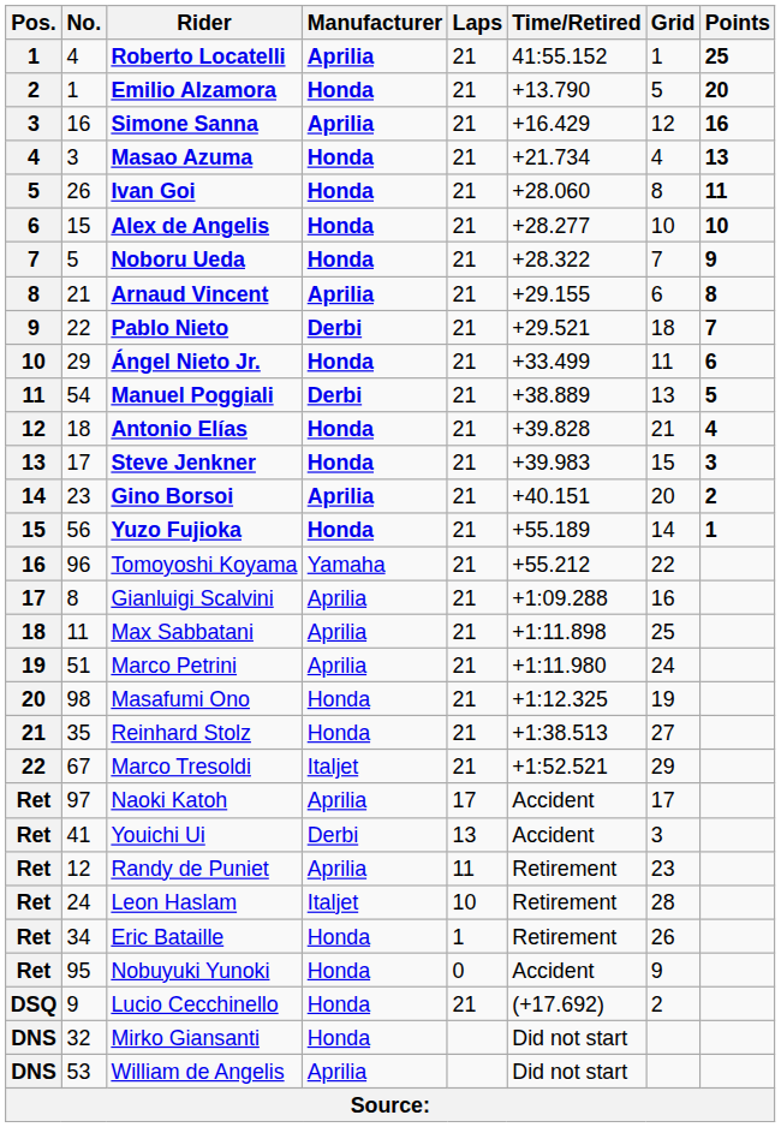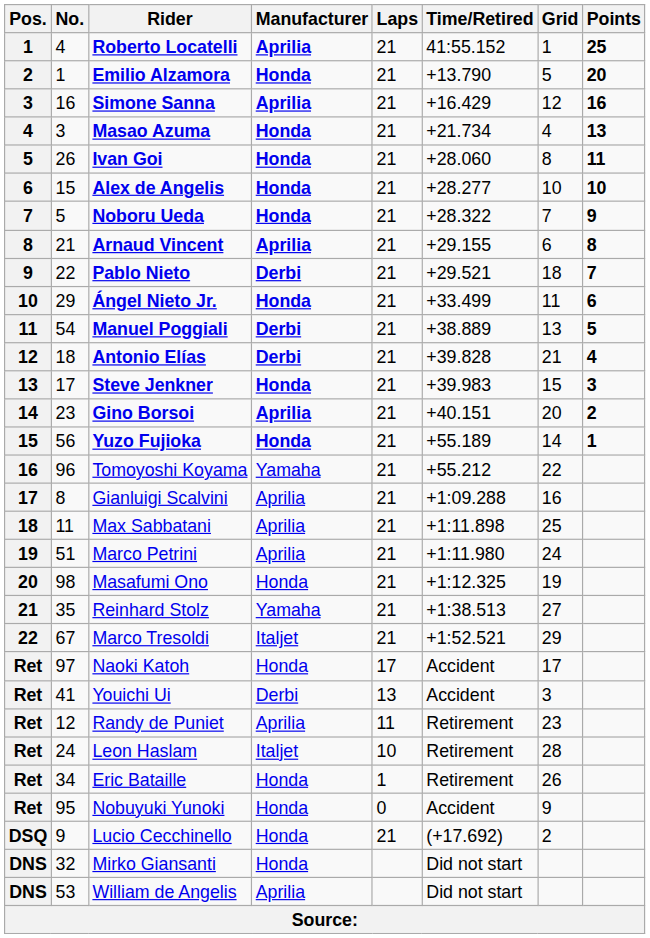Antonio Elías | Manufacturer: Honda -> Derbi
Reinhard Stolz | Manufacturer: Honda -> Yamaha
Naoki Katoh | Manufacturer: Aprilia -> Honda
